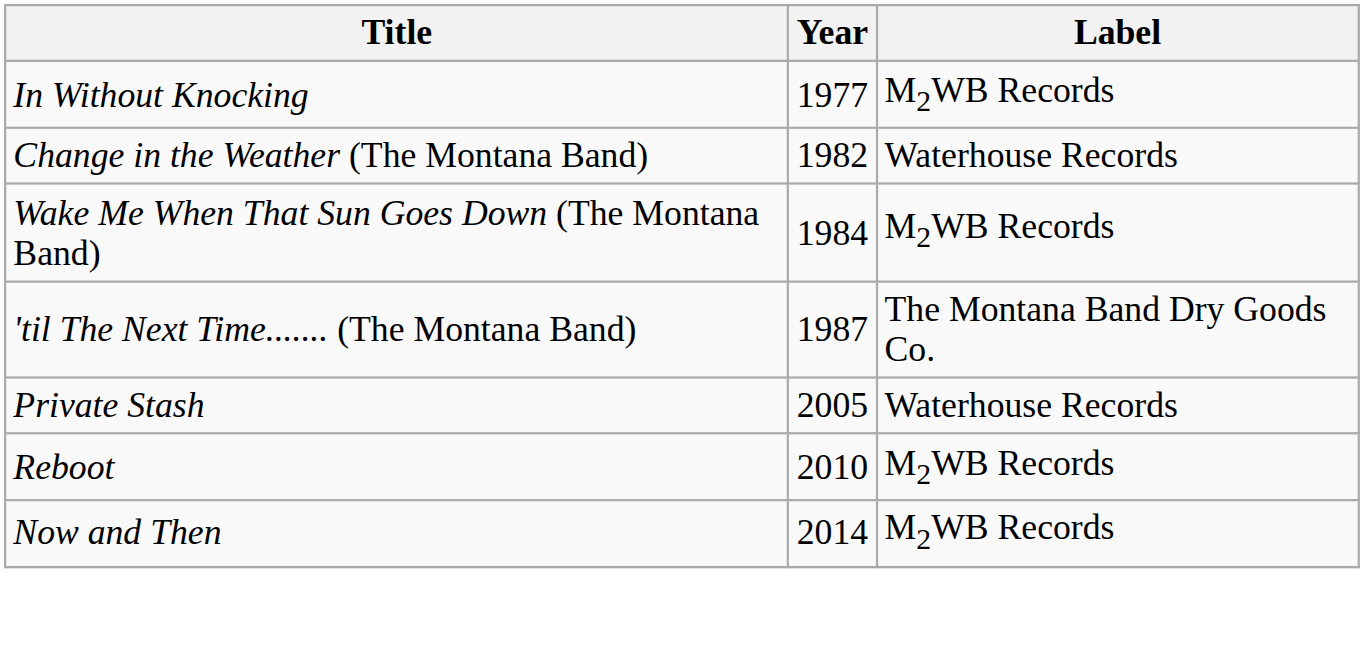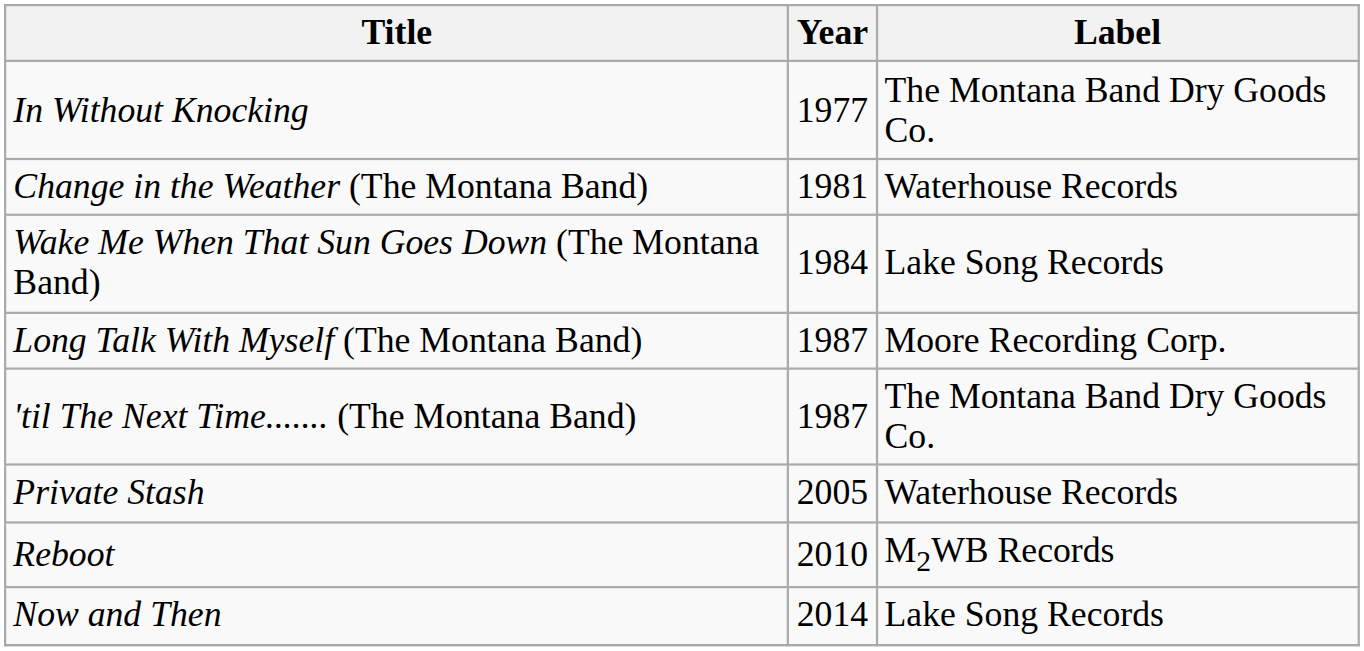In Without Knocking | Label: M2WB Records -> The Montana Band Dry Goods Co.
Change in the Weather (The Montana Band) | Year: 1982 -> 1981
Wake Me When That Sun Goes Down (The Montana Band) | Label: M2WB Records -> Lake Song Records
+ row: Long Talk With Myself (The Montana Band) | 1987 | Moore Recording Corp.
Now and Then | Label: M2WB Records -> Lake Song Records
